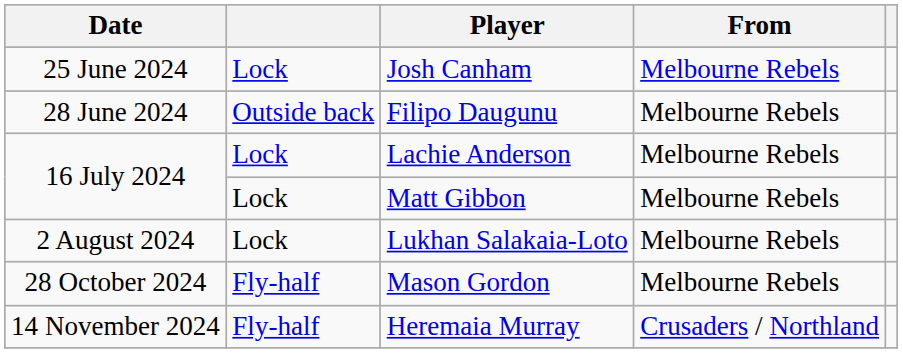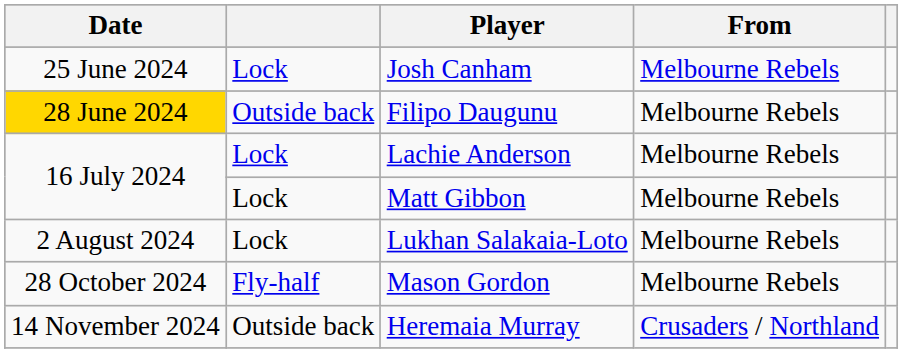Filipo Daugunu | Date: no background -> gold background
Heremaia Murray | column 2: Fly-half -> Outside back
